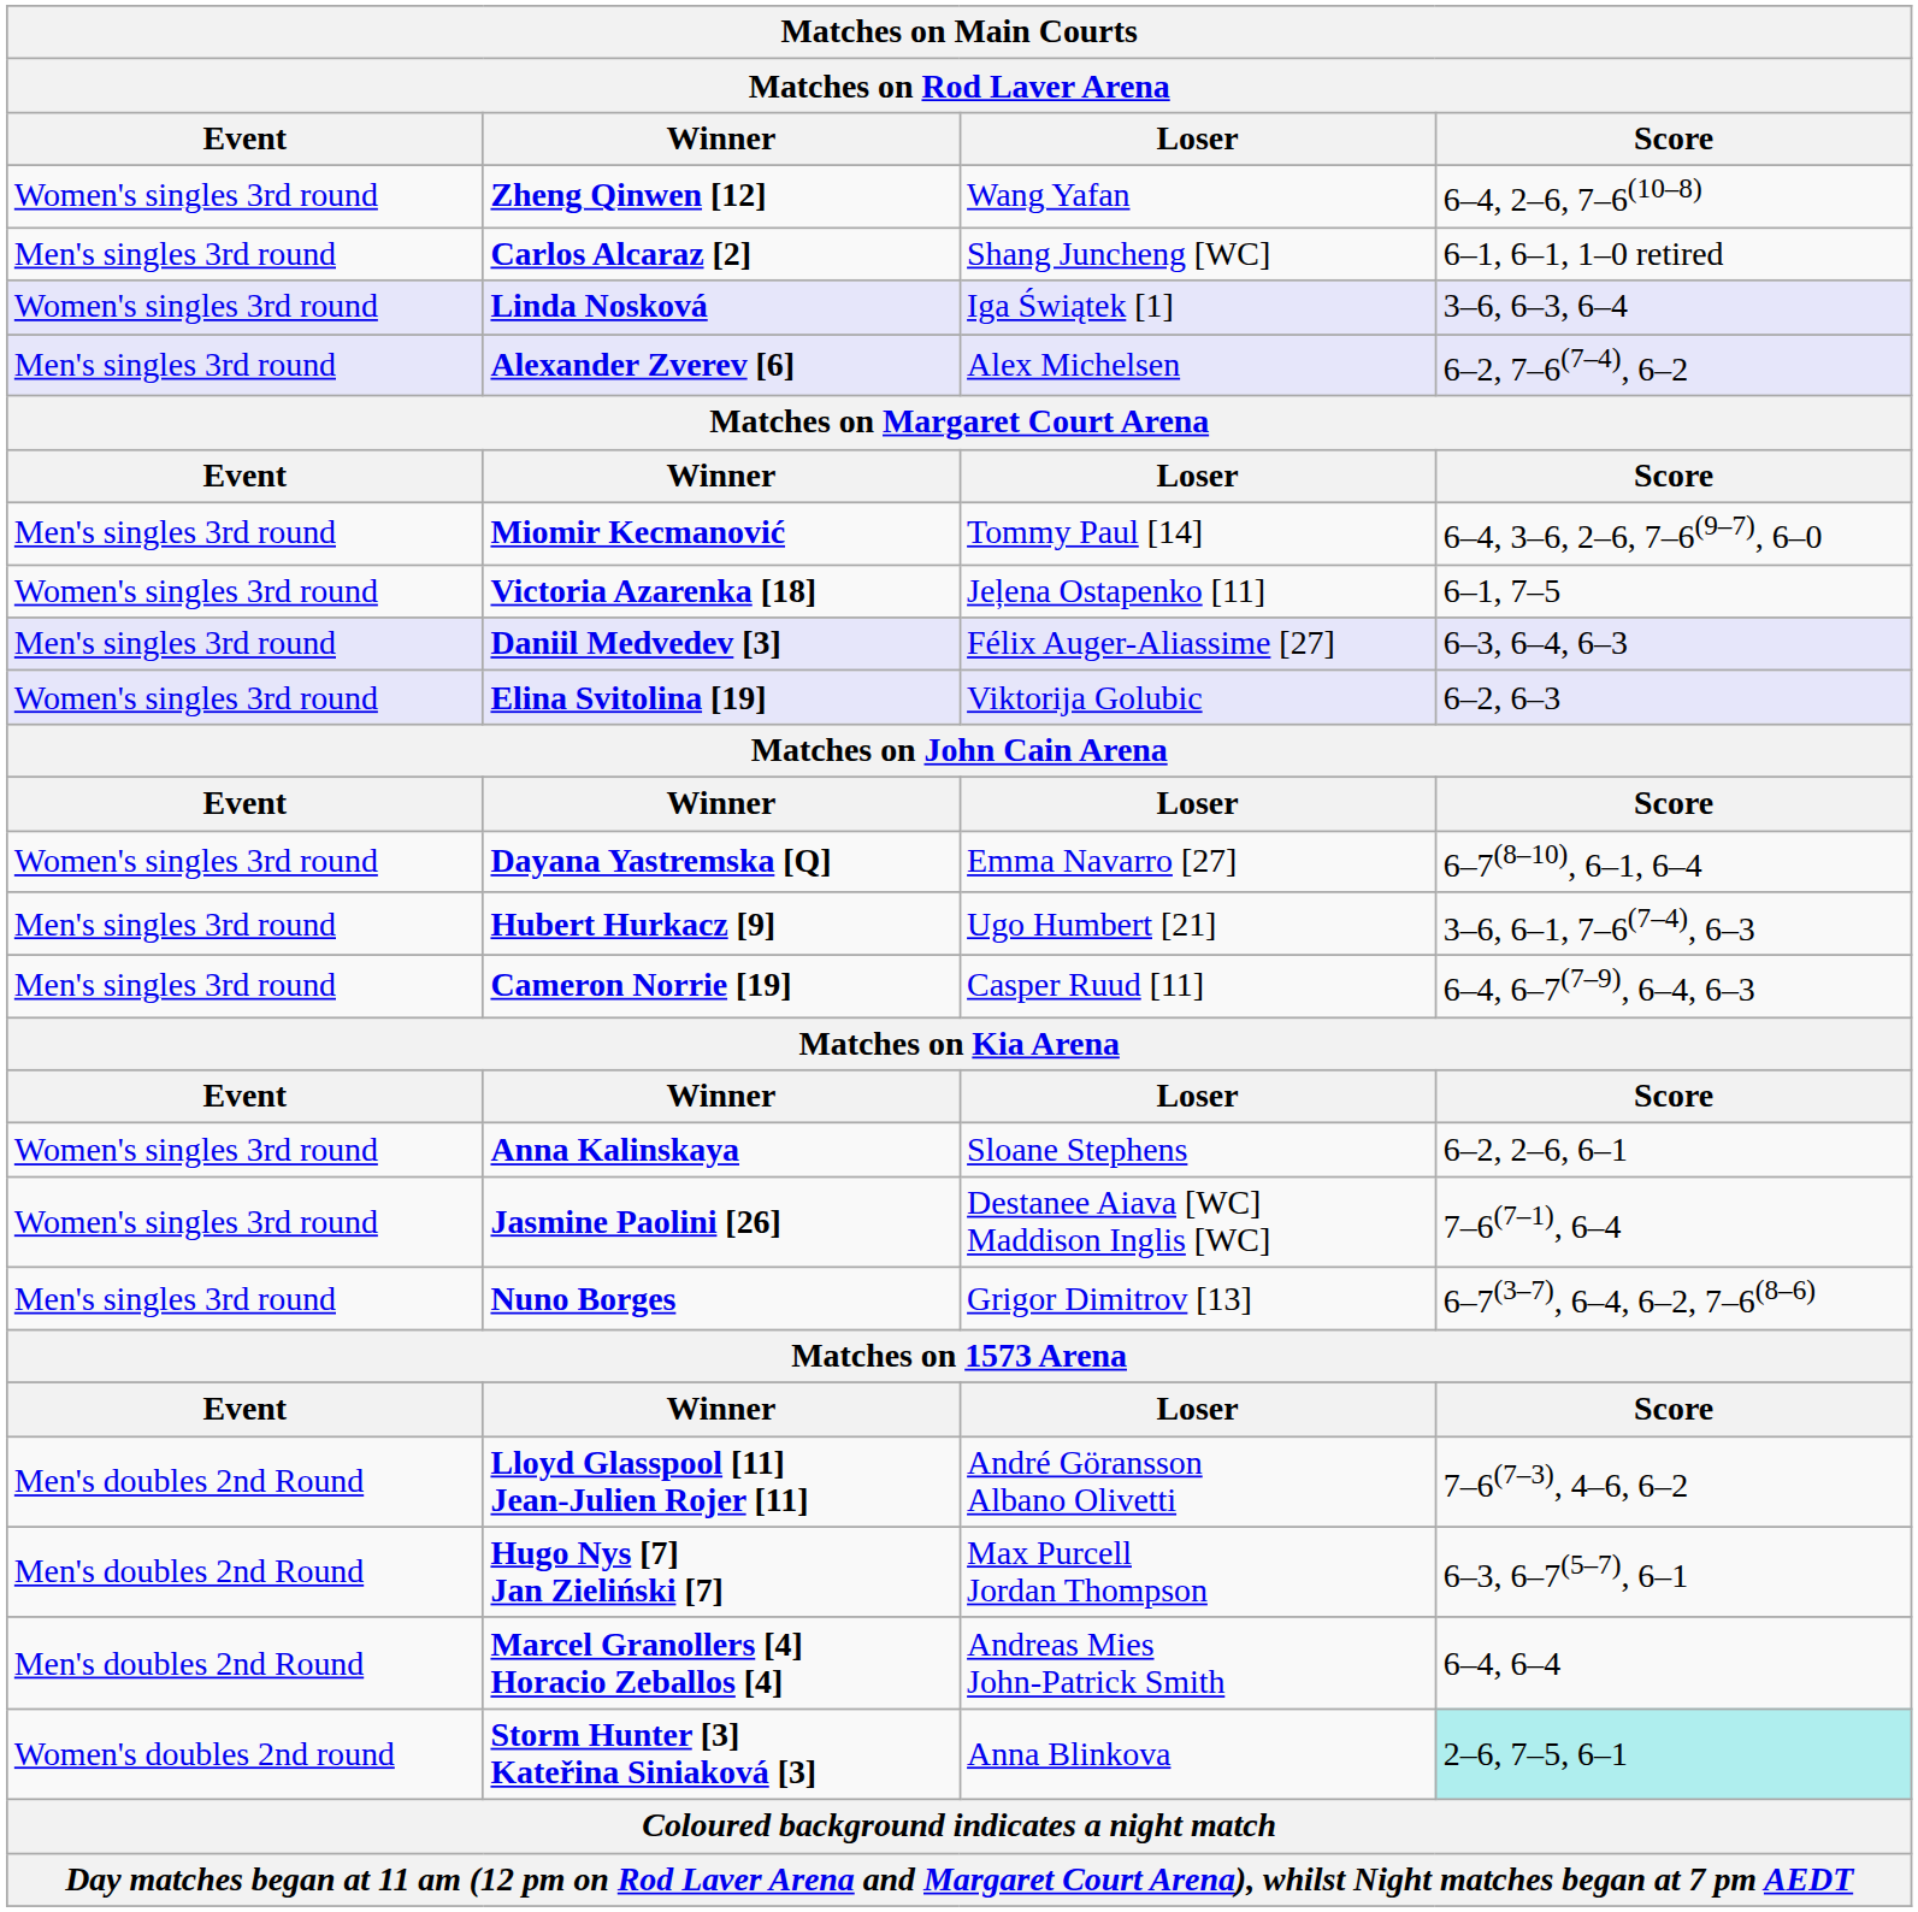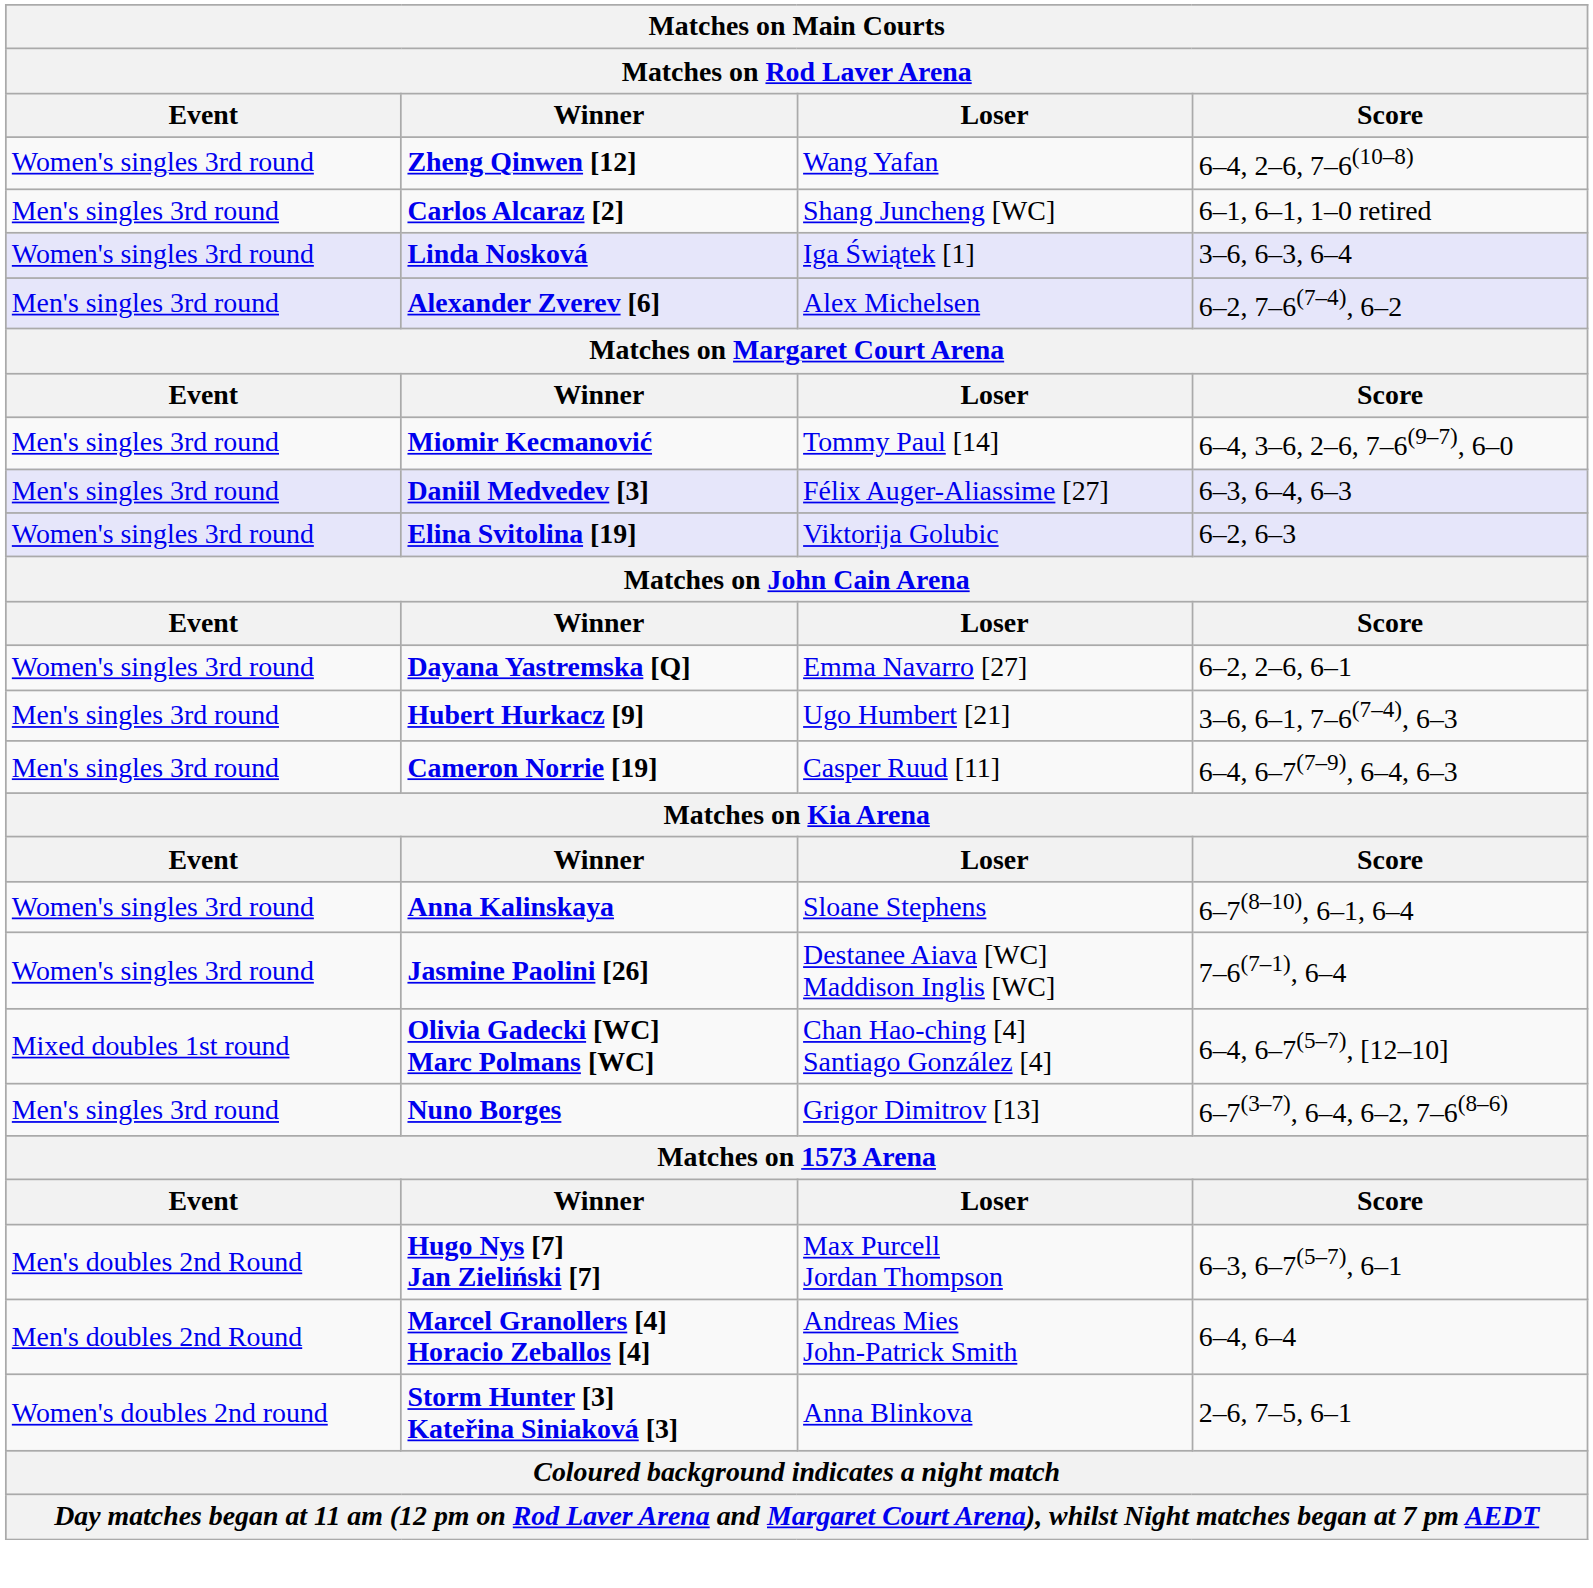- row: Women's singles 3rd round | Victoria Azarenka [18] | Jeļena Ostapenko [11] | 6–1, 7–5
Dayana Yastremska [Q] | Score: 6–7(8–10), 6–1, 6–4 -> 6–2, 2–6, 6–1
Anna Kalinskaya | Score: 6–2, 2–6, 6–1 -> 6–7(8–10), 6–1, 6–4
+ row: Mixed doubles 1st round | Olivia Gadecki [WC] Marc Polmans [WC] | Chan Hao-ching [4] Santiago González [4] | 6–4, 6–7(5–7), [12–10]
- row: Men's doubles 2nd Round | Lloyd Glasspool [11] Jean-Julien Rojer [11] | André Göransson Albano Olivetti | 7–6(7–3), 4–6, 6–2
Storm Hunter [3] Kateřina Siniaková [3] | Score: paleturquoise background -> no background
